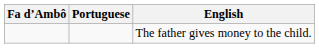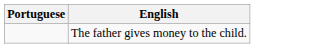- column: Fa d’Ambô
